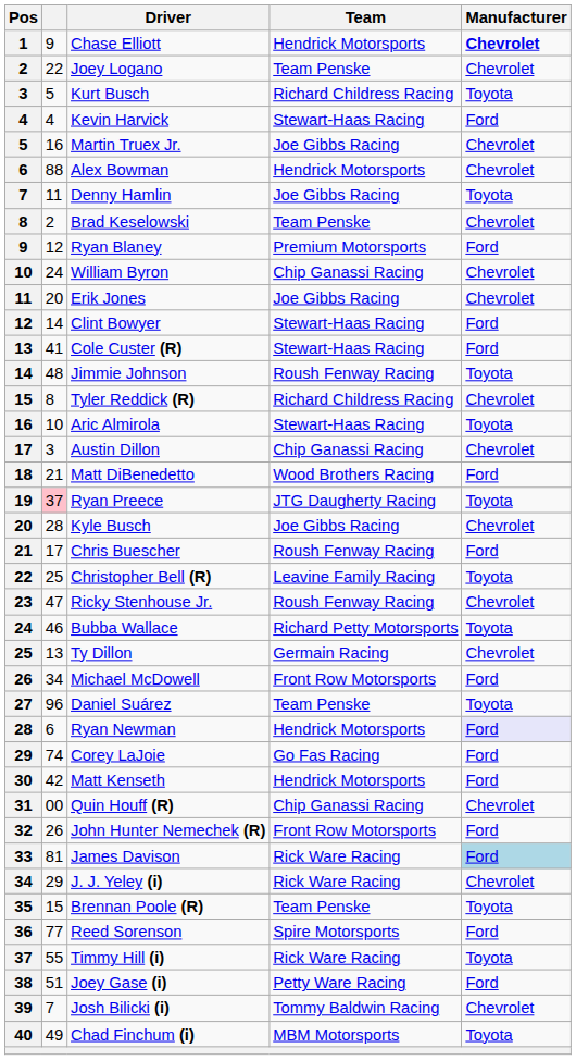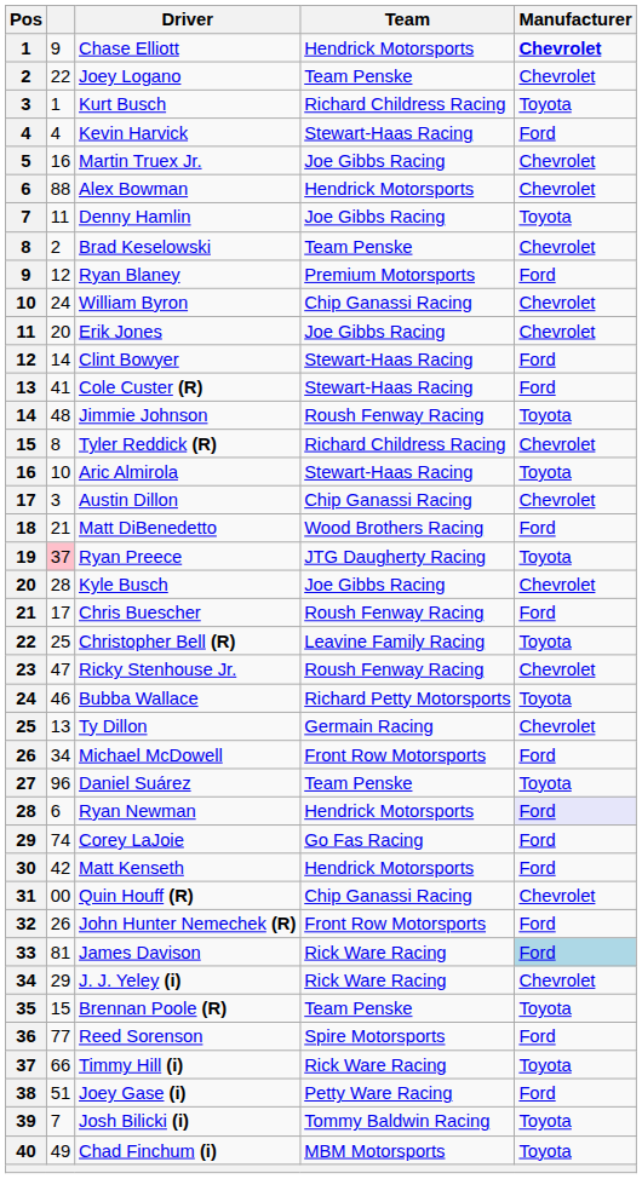Kurt Busch | column 2: 5 -> 1
Timmy Hill (i) | column 2: 55 -> 66
Josh Bilicki (i) | Manufacturer: Chevrolet -> Toyota
